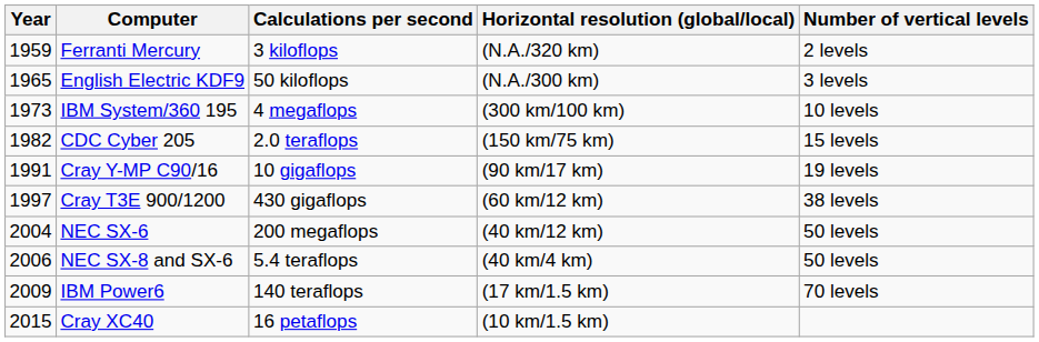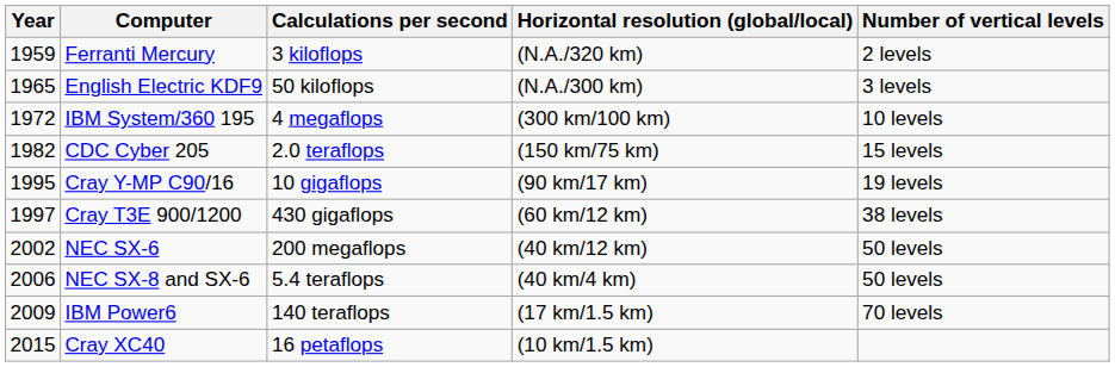IBM System/360 195 | Year: 1973 -> 1972
Cray Y-MP C90/16 | Year: 1991 -> 1995
NEC SX-6 | Year: 2004 -> 2002
